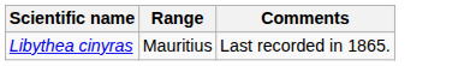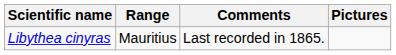+ column: Pictures
